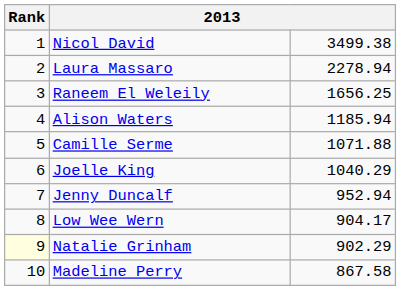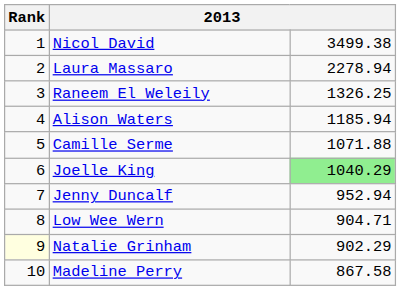Raneem El Weleily | column 3: 1656.25 -> 1326.25
Joelle King | column 3: no background -> lightgreen background
Low Wee Wern | column 3: 904.17 -> 904.71
